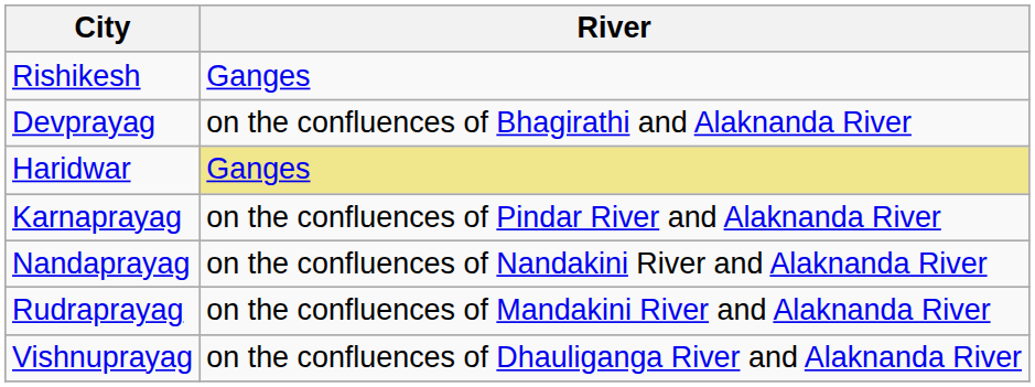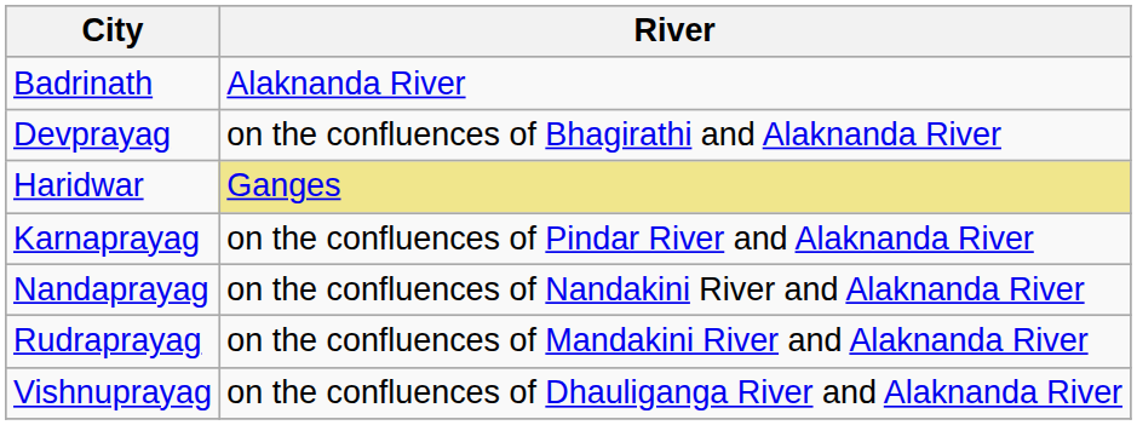- row: Rishikesh | Ganges
+ row: Badrinath | Alaknanda River
